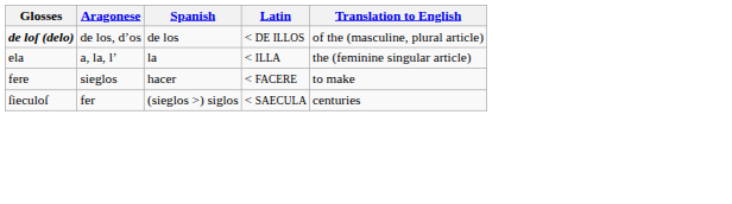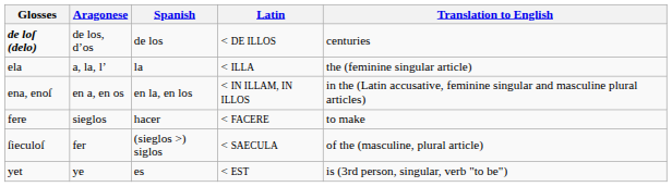de loſ (delo) | Translation to English: of the (masculine, plural article) -> centuries
+ row: ena, enoſ | en a, en os | en la, en los | < IN ILLAM, IN ILLOS | in the (Latin accusative, feminine singular and masculine plural articles)
ſieculoſ | Translation to English: centuries -> of the (masculine, plural article)
+ row: yet | ye | es | < EST | is (3rd person, singular, verb "to be")
